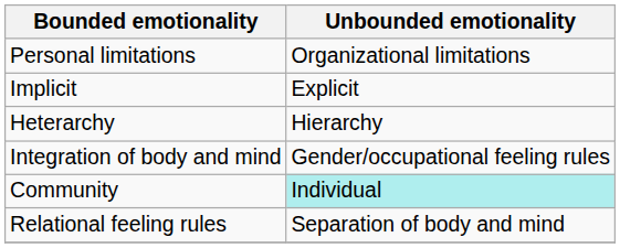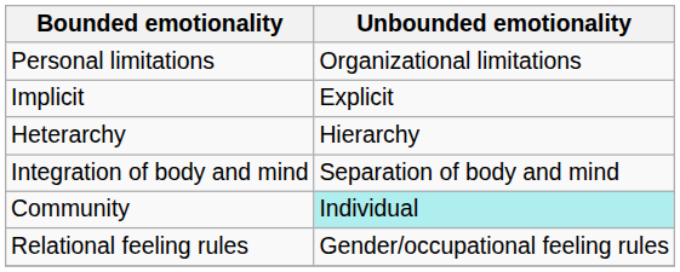Integration of body and mind | Unbounded emotionality: Gender/occupational feeling rules -> Separation of body and mind
Relational feeling rules | Unbounded emotionality: Separation of body and mind -> Gender/occupational feeling rules
